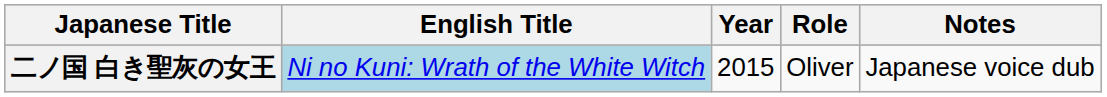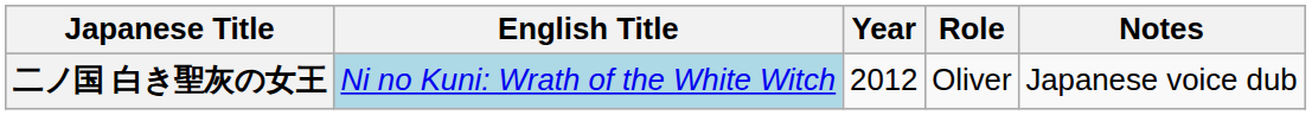二ノ国 白き聖灰の女王 | Year: 2015 -> 2012
